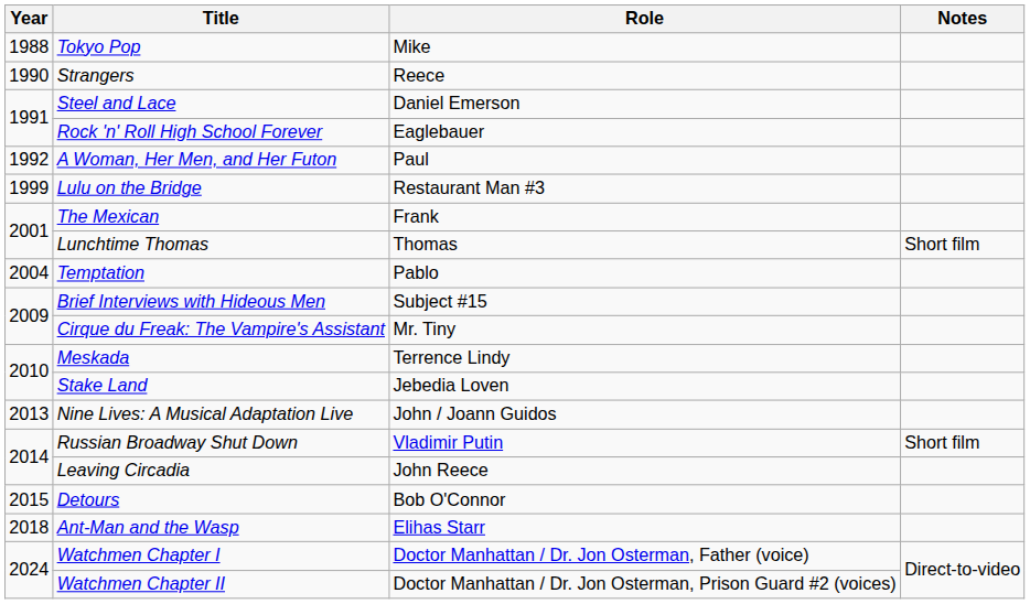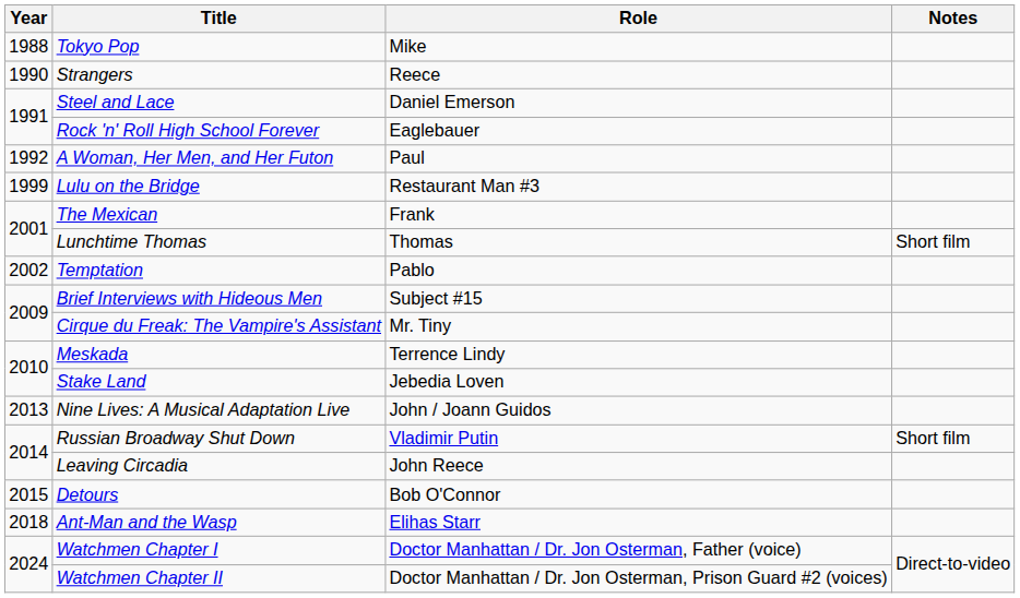Temptation | Year: 2004 -> 2002
